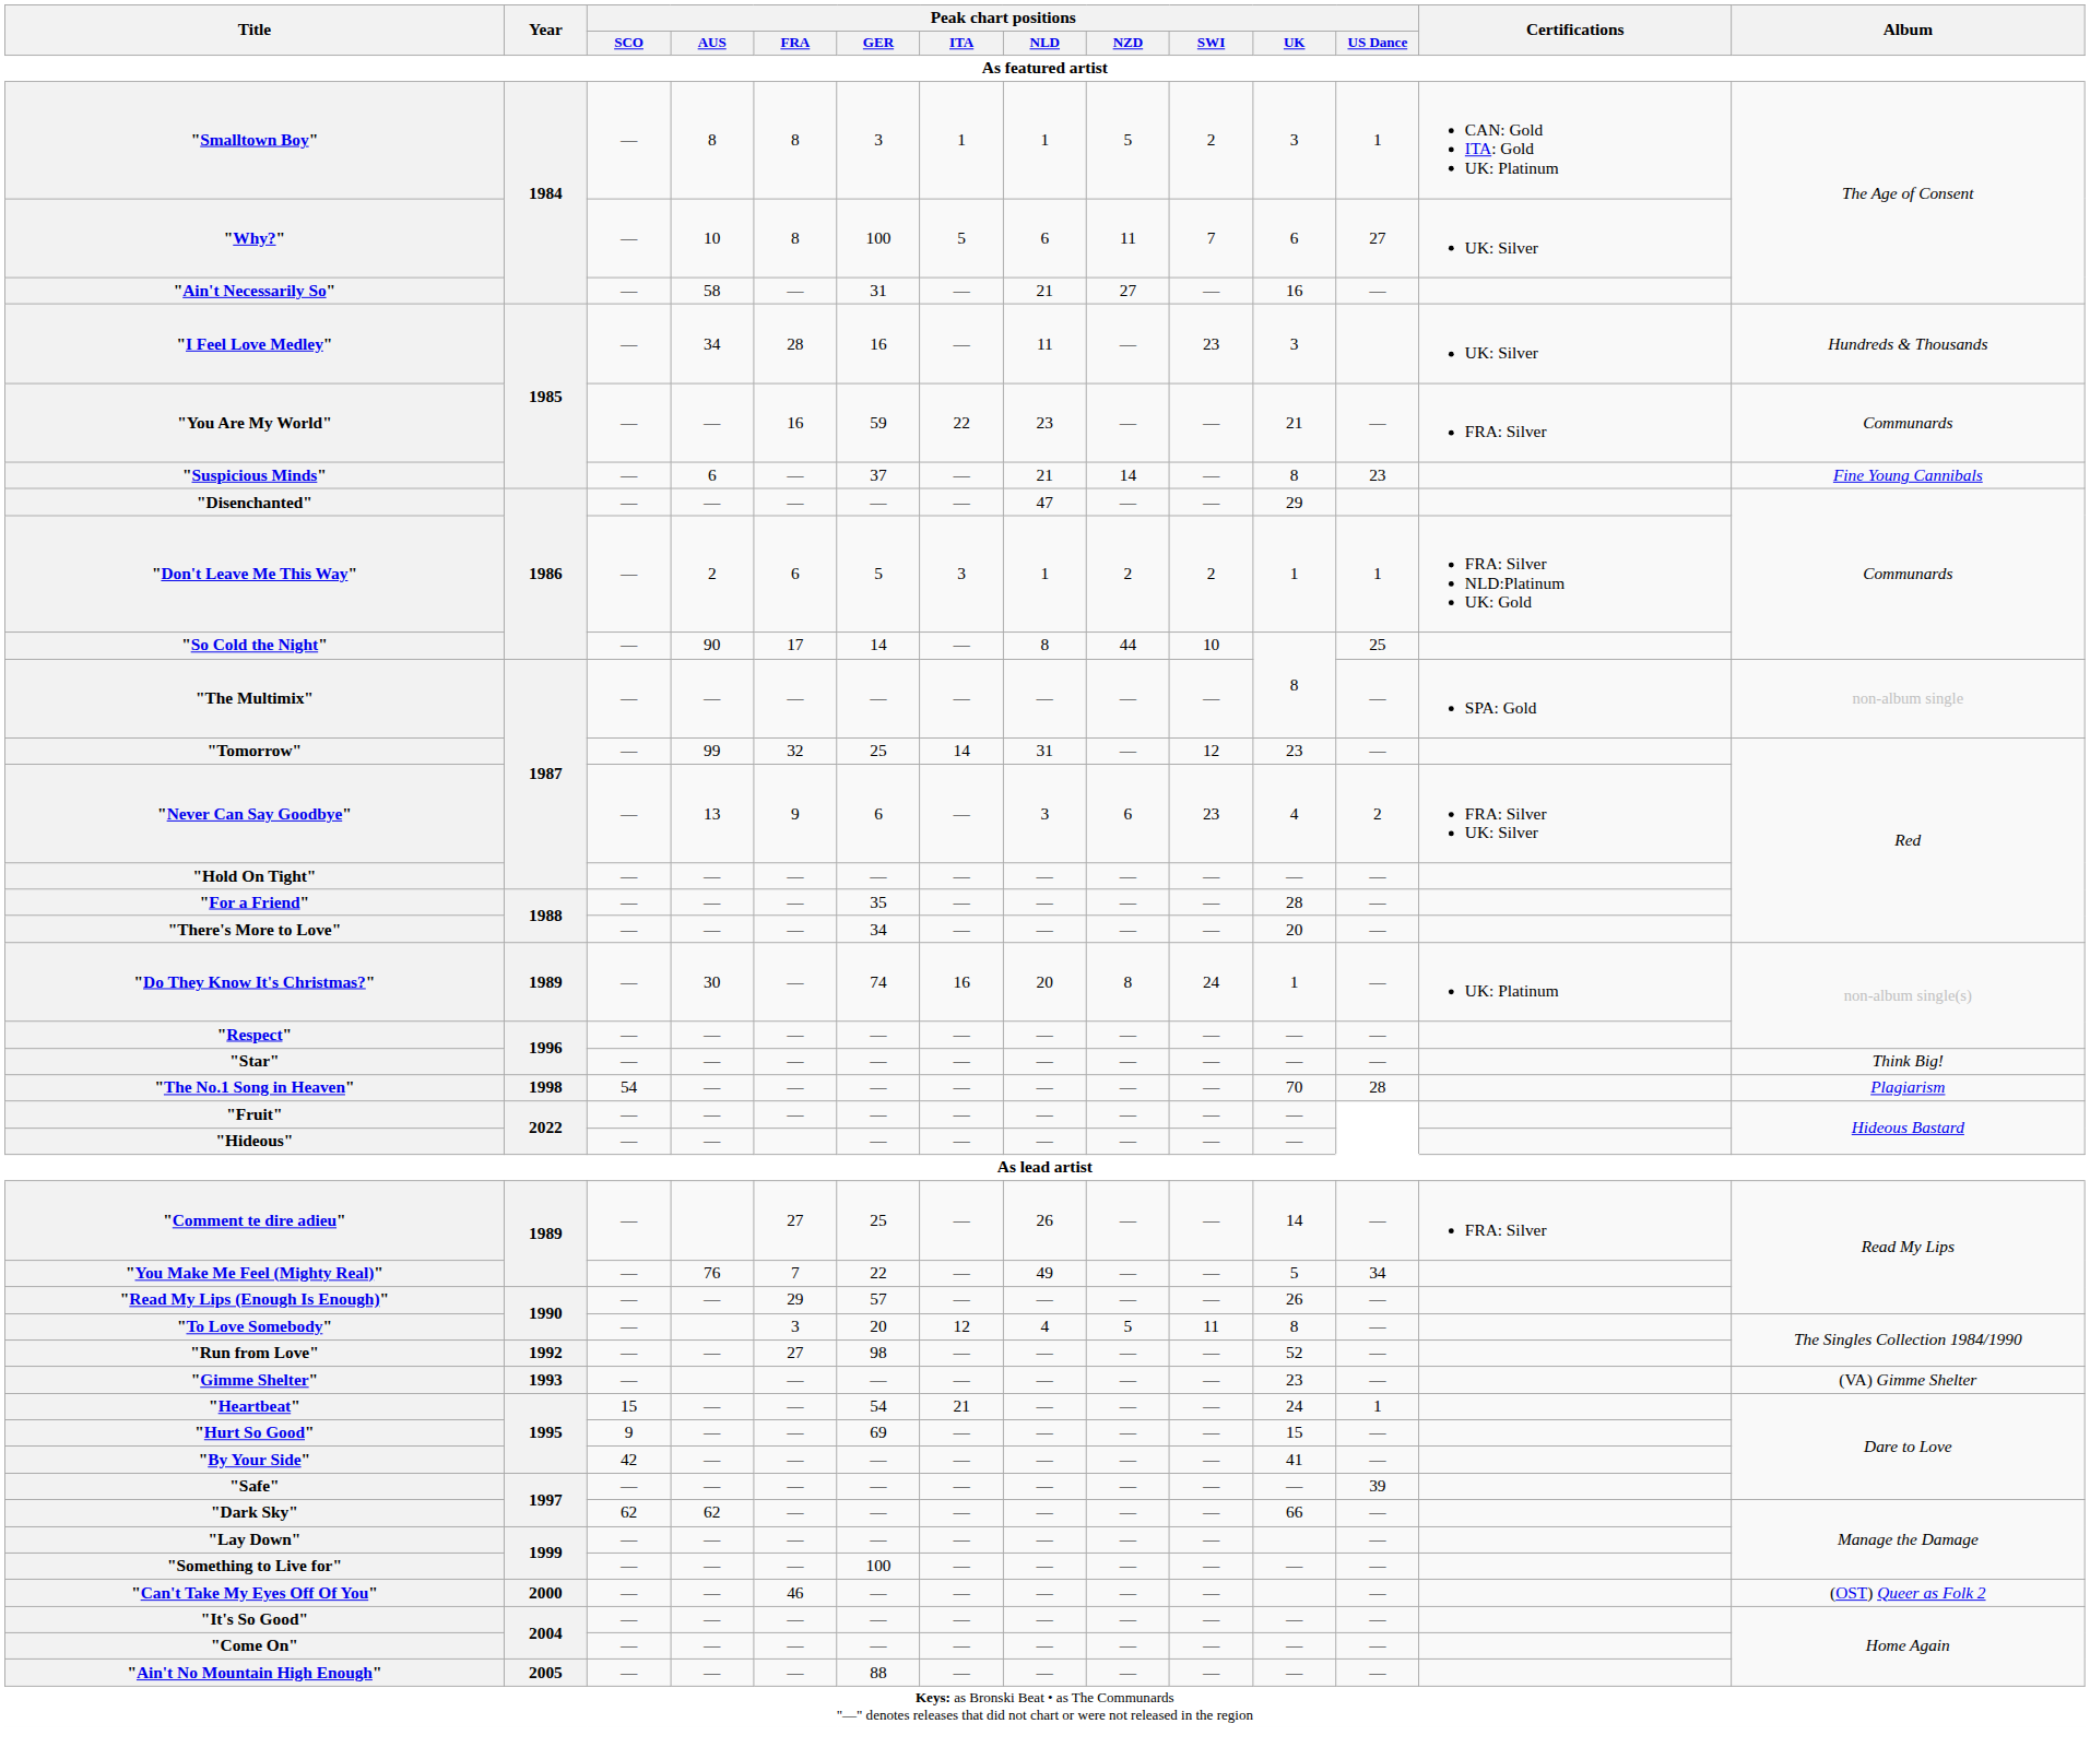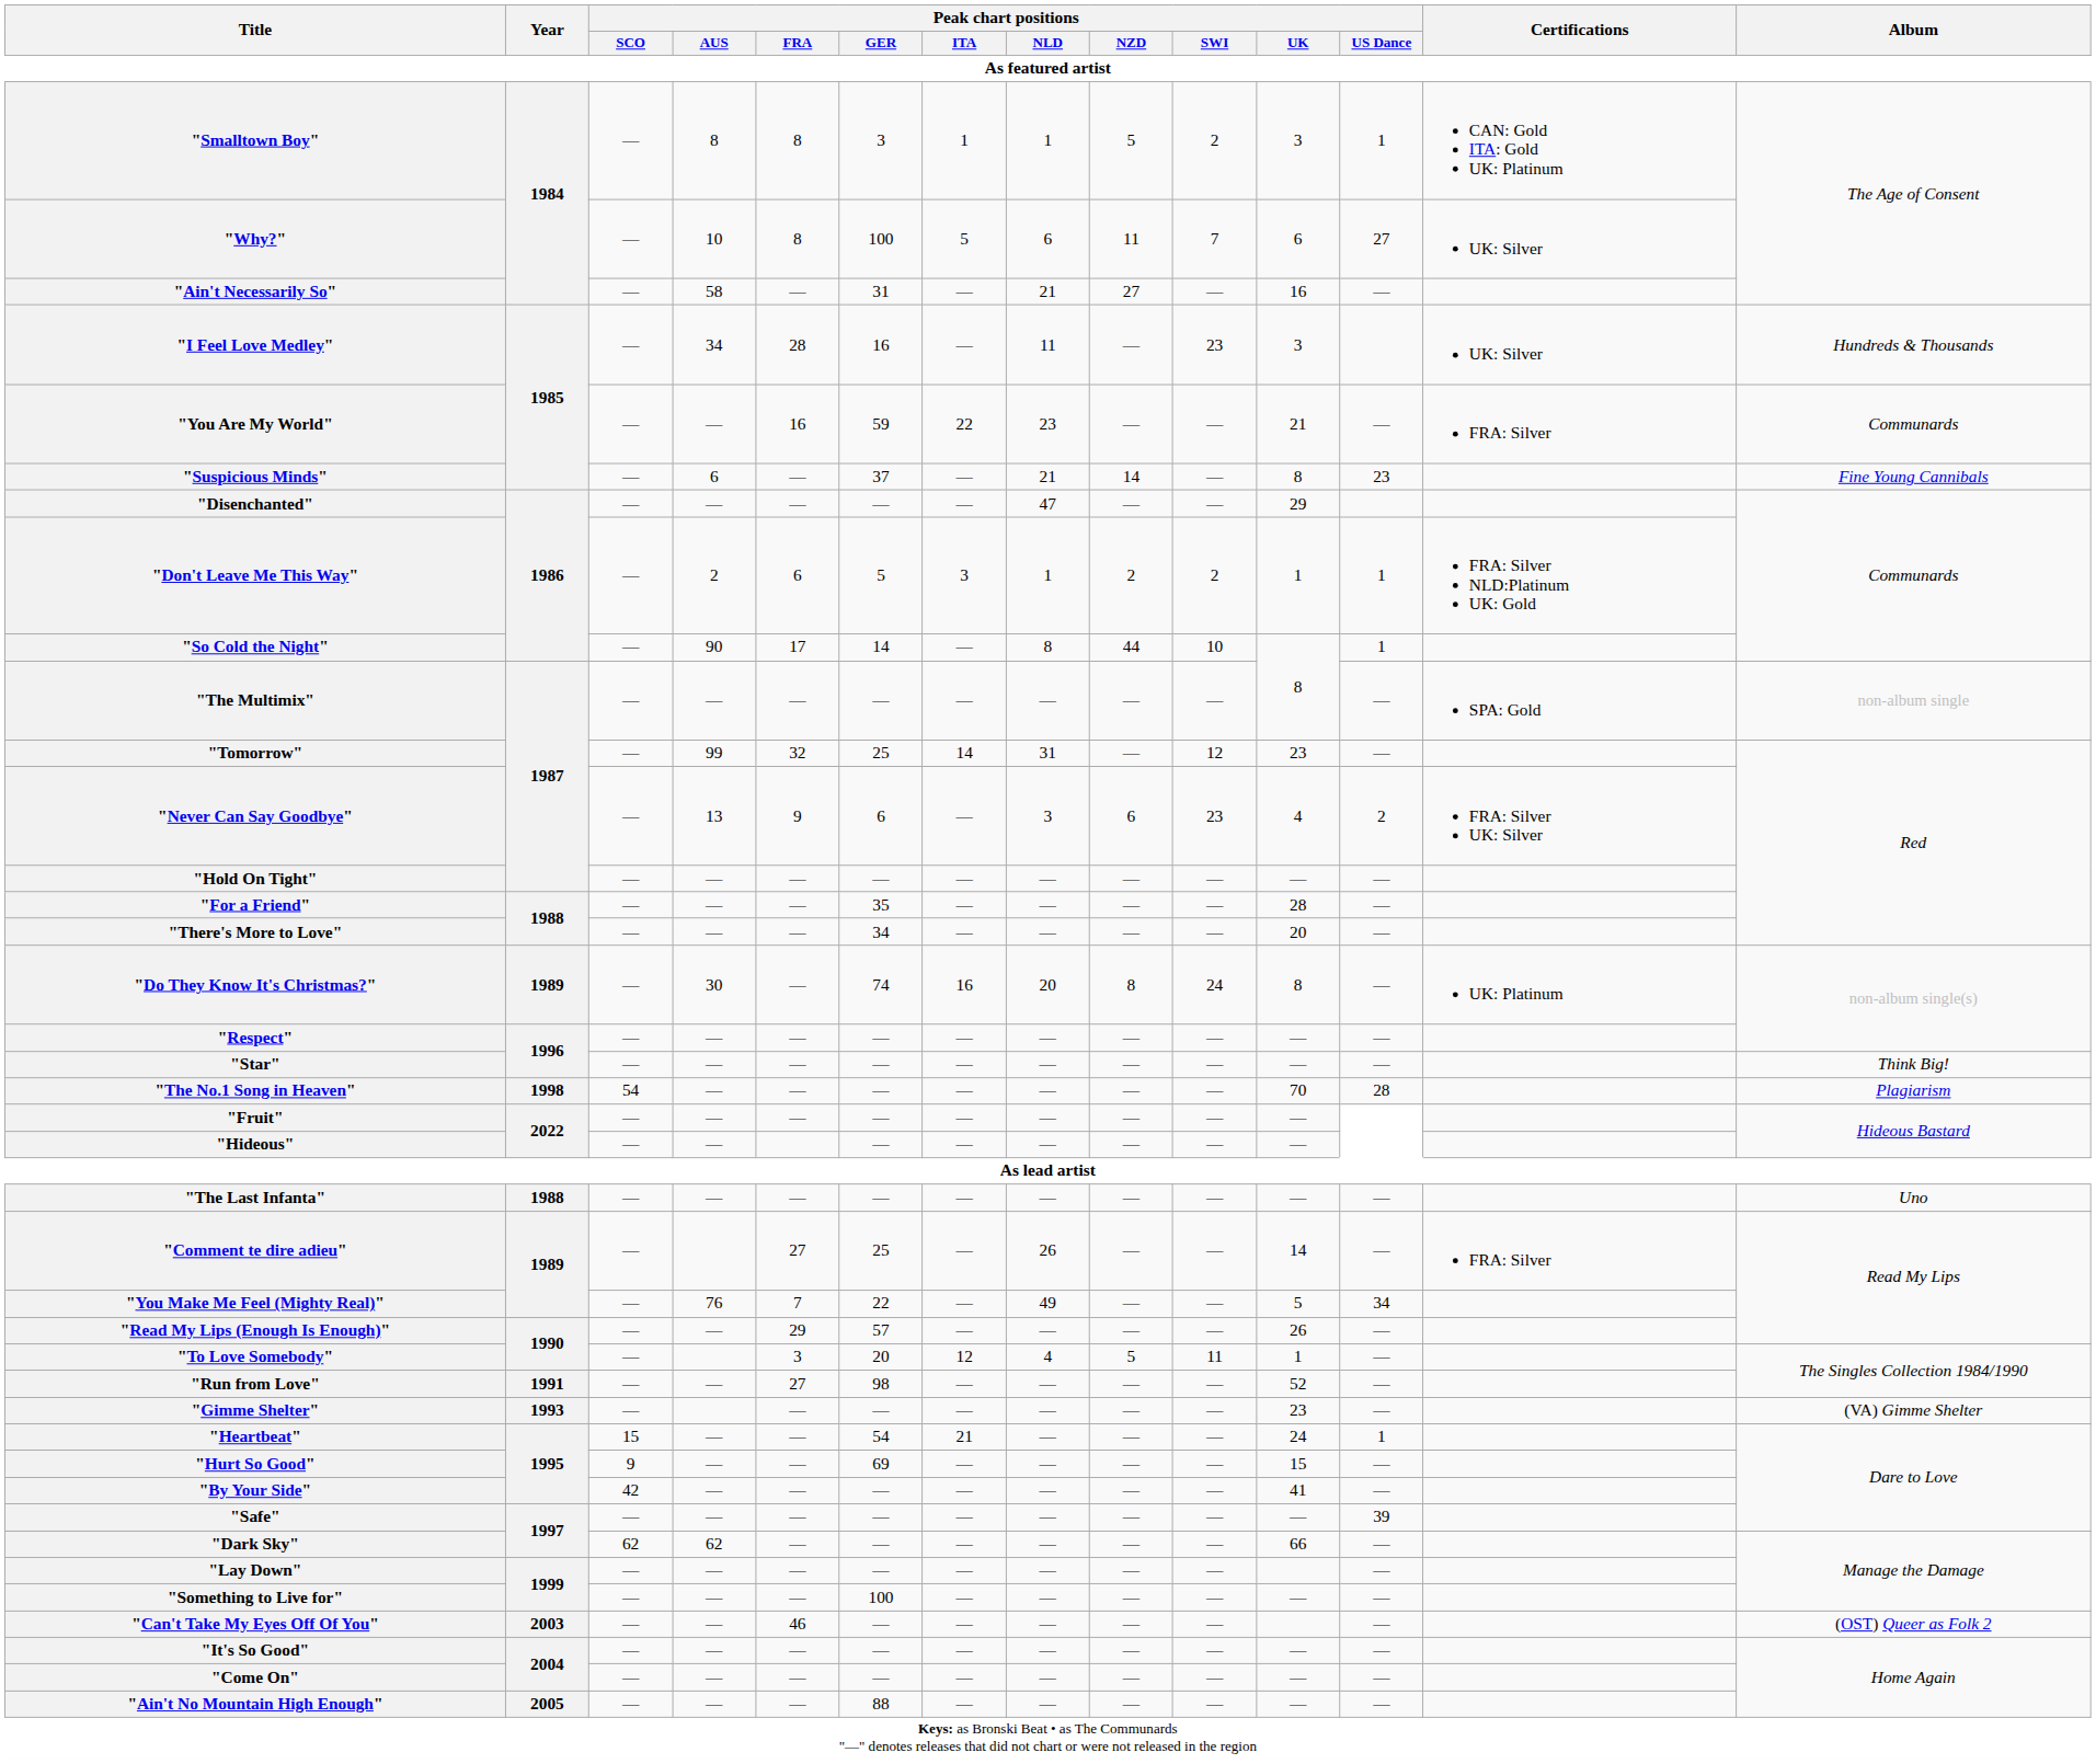"So Cold the Night" | Peak chart positions / US Dance: 25 -> 1
"Do They Know It's Christmas?" | Peak chart positions / UK: 1 -> 8
+ row: "The Last Infanta" | 1988 | — | — | — | — | — | — | — | — | — | — | Uno
"To Love Somebody" | Peak chart positions / UK: 8 -> 1
"Run from Love" | Year: 1992 -> 1991
"Can't Take My Eyes Off Of You" | Year: 2000 -> 2003
